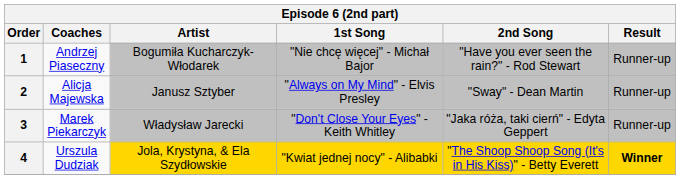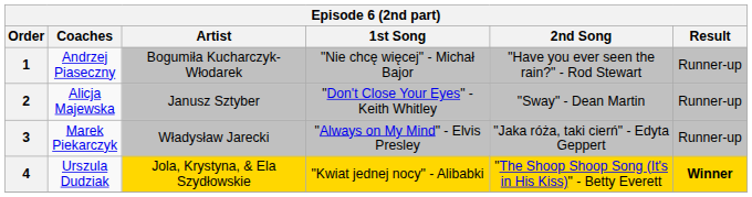2 | 1st Song: "Always on My Mind" - Elvis Presley -> "Don't Close Your Eyes" - Keith Whitley
3 | 1st Song: "Don't Close Your Eyes" - Keith Whitley -> "Always on My Mind" - Elvis Presley
